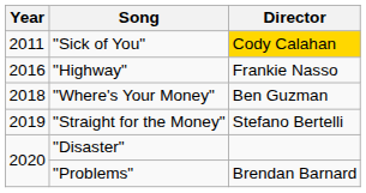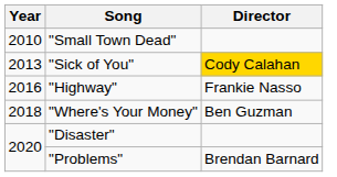+ row: 2010 | "Small Town Dead"
"Sick of You" | Year: 2011 -> 2013
- row: 2019 | "Straight for the Money" | Stefano Bertelli
